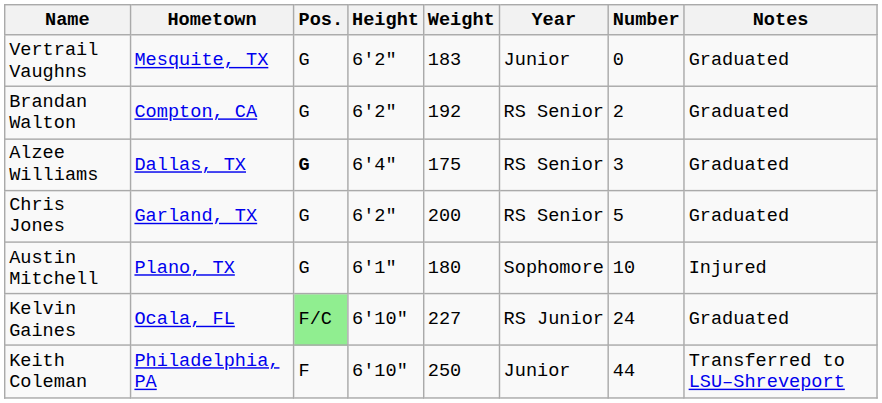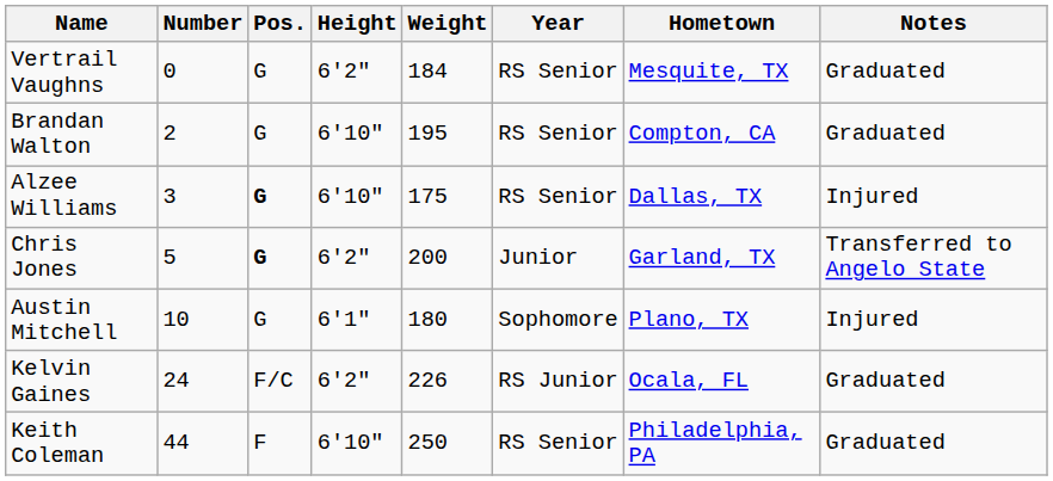columns swapped: Number <-> Hometown
Vertrail Vaughns | Weight: 183 -> 184
Vertrail Vaughns | Year: Junior -> RS Senior
Brandan Walton | Height: 6'2" -> 6'10"
Brandan Walton | Weight: 192 -> 195
Alzee Williams | Height: 6'4" -> 6'10"
Alzee Williams | Notes: Graduated -> Injured
Chris Jones | Pos.: normal -> bold
Chris Jones | Year: RS Senior -> Junior
Chris Jones | Notes: Graduated -> Transferred to Angelo State
Kelvin Gaines | Pos.: lightgreen background -> no background
Kelvin Gaines | Height: 6'10" -> 6'2"
Kelvin Gaines | Weight: 227 -> 226
Keith Coleman | Year: Junior -> RS Senior
Keith Coleman | Notes: Transferred to LSU–Shreveport -> Graduated
